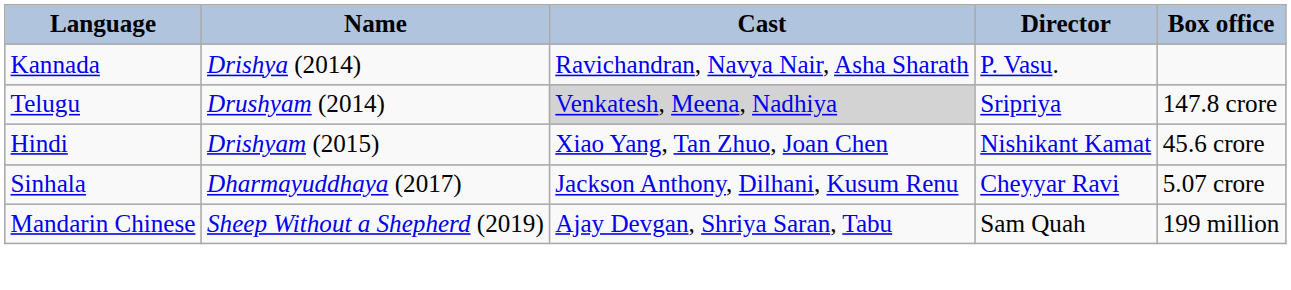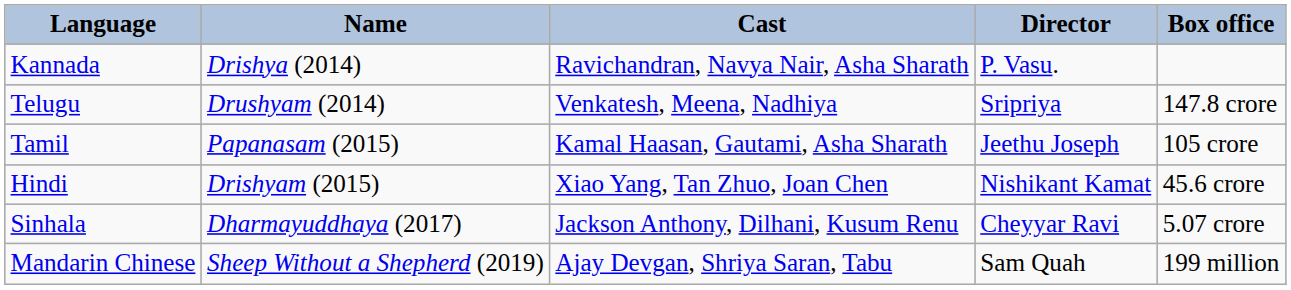Telugu | Cast: lightgrey background -> no background
+ row: Tamil | Papanasam (2015) | Kamal Haasan, Gautami, Asha Sharath | Jeethu Joseph | 105 crore
